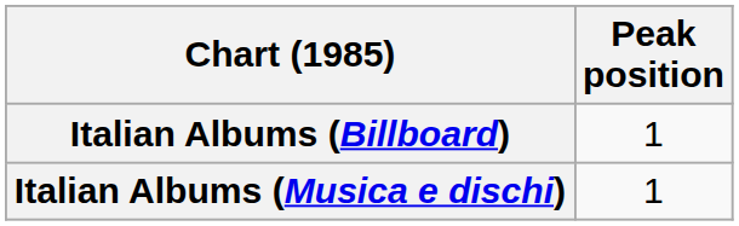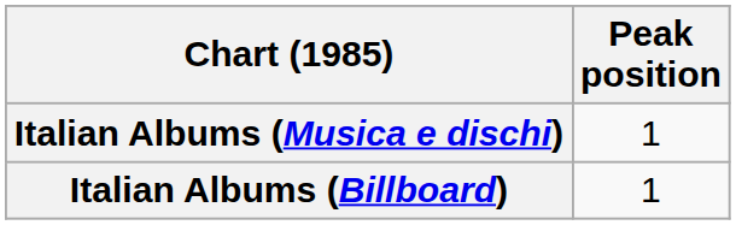rows swapped: Italian Albums (Billboard) <-> Italian Albums (Musica e dischi)
